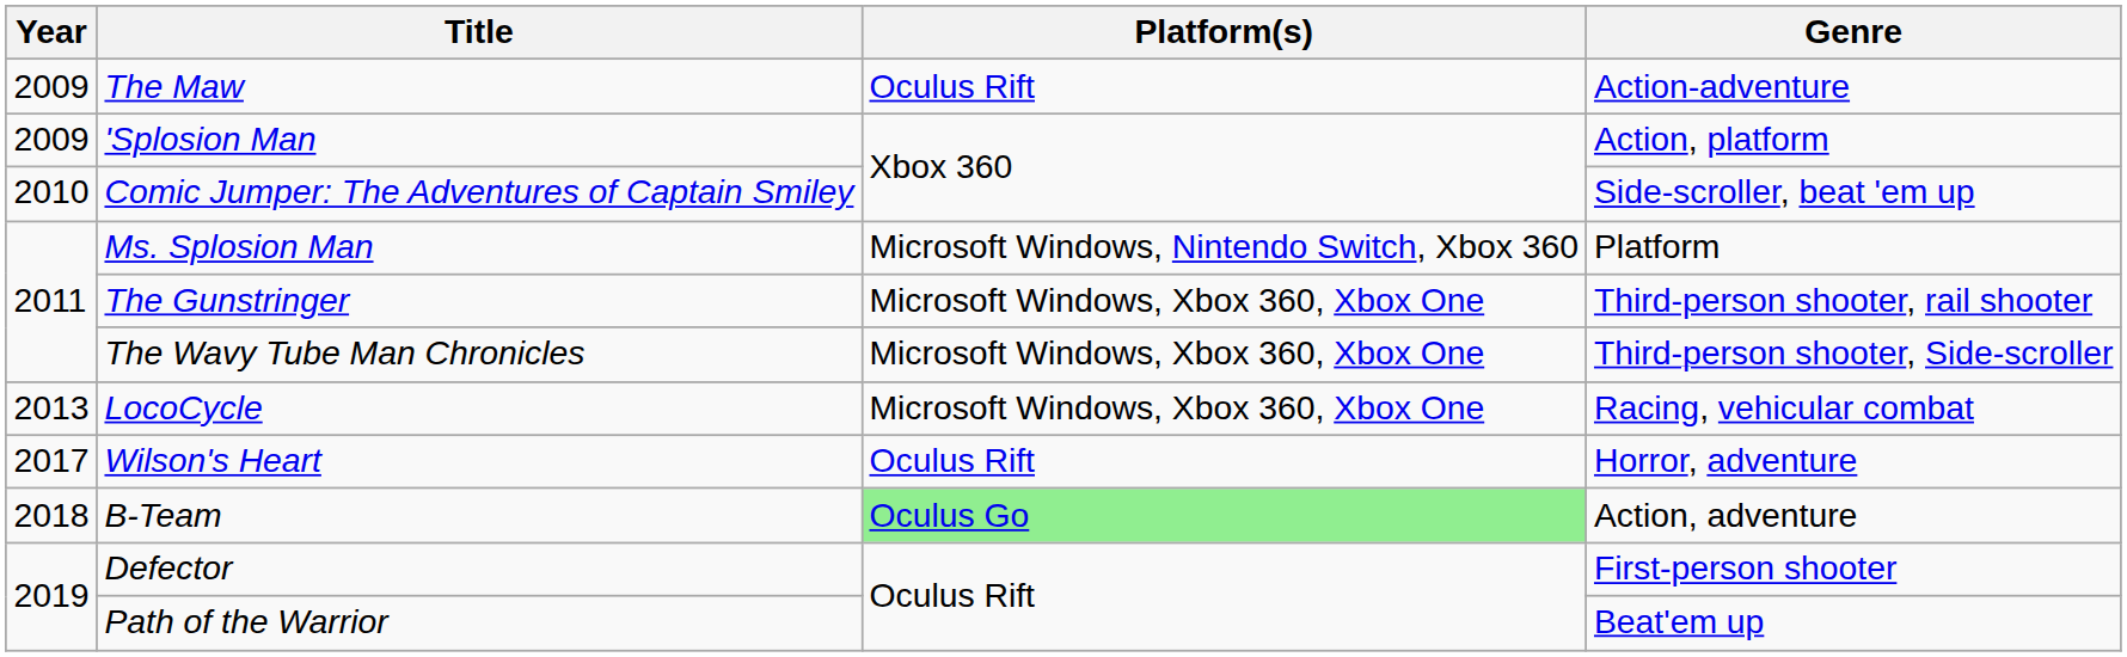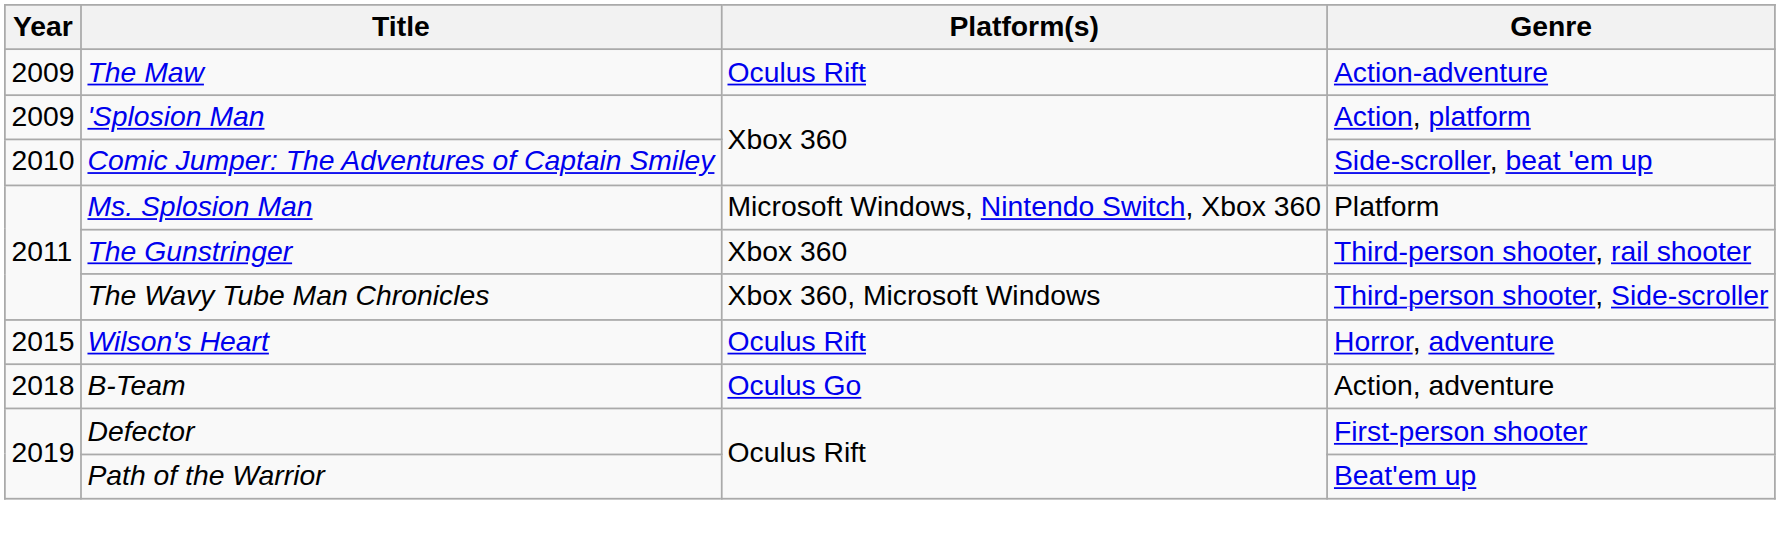The Gunstringer | Platform(s): Microsoft Windows, Xbox 360, Xbox One -> Xbox 360
The Wavy Tube Man Chronicles | Platform(s): Microsoft Windows, Xbox 360, Xbox One -> Xbox 360, Microsoft Windows
- row: 2013 | LocoCycle | Microsoft Windows, Xbox 360, Xbox One | Racing, vehicular combat
Wilson's Heart | Year: 2017 -> 2015
B-Team | Platform(s): lightgreen background -> no background
